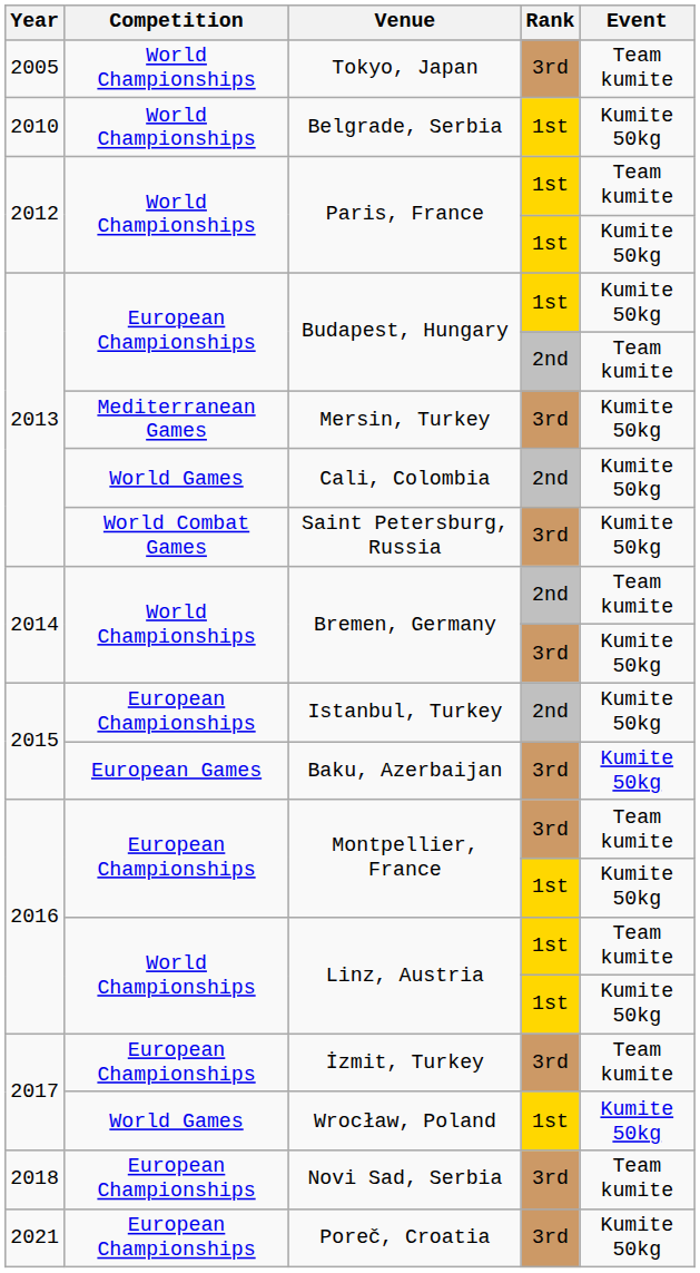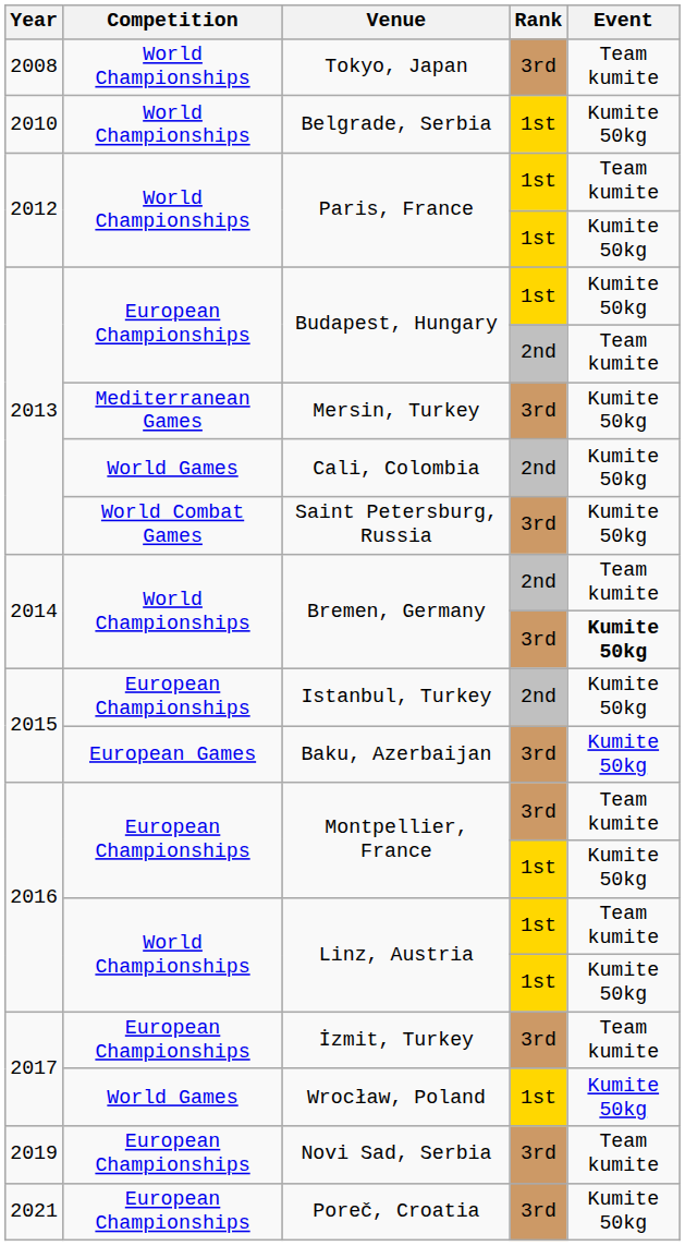Tokyo, Japan | Year: 2005 -> 2008
Bremen, Germany / 3rd | Event: normal -> bold
Novi Sad, Serbia | Year: 2018 -> 2019
